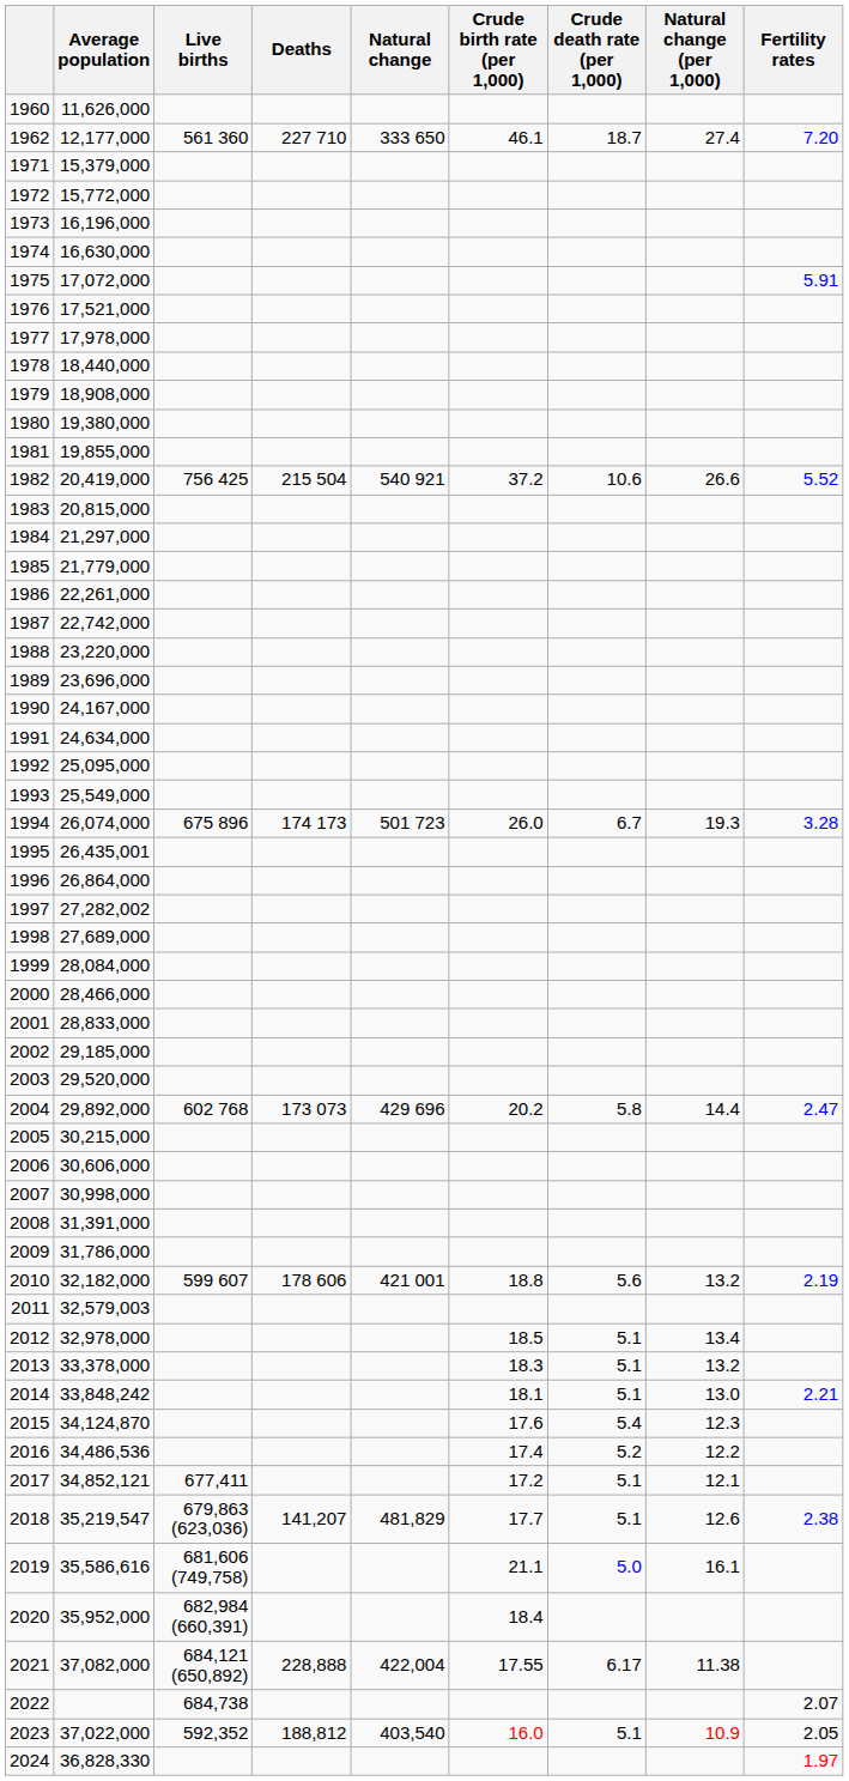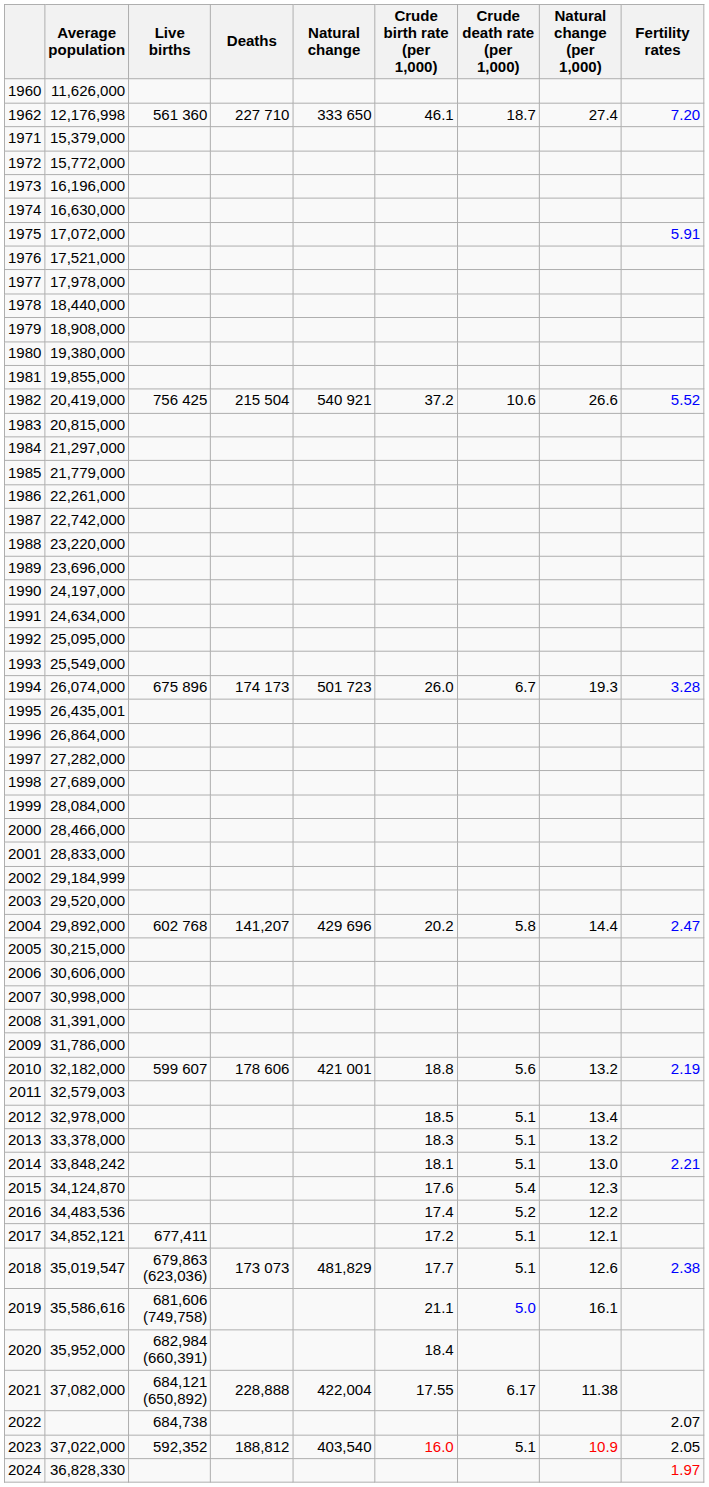1962 | Average population: 12,177,000 -> 12,176,998
1990 | Average population: 24,167,000 -> 24,197,000
1997 | Average population: 27,282,002 -> 27,282,000
2002 | Average population: 29,185,000 -> 29,184,999
2004 | Deaths: 173 073 -> 141,207
2016 | Average population: 34,486,536 -> 34,483,536
2018 | Average population: 35,219,547 -> 35,019,547
2018 | Deaths: 141,207 -> 173 073
